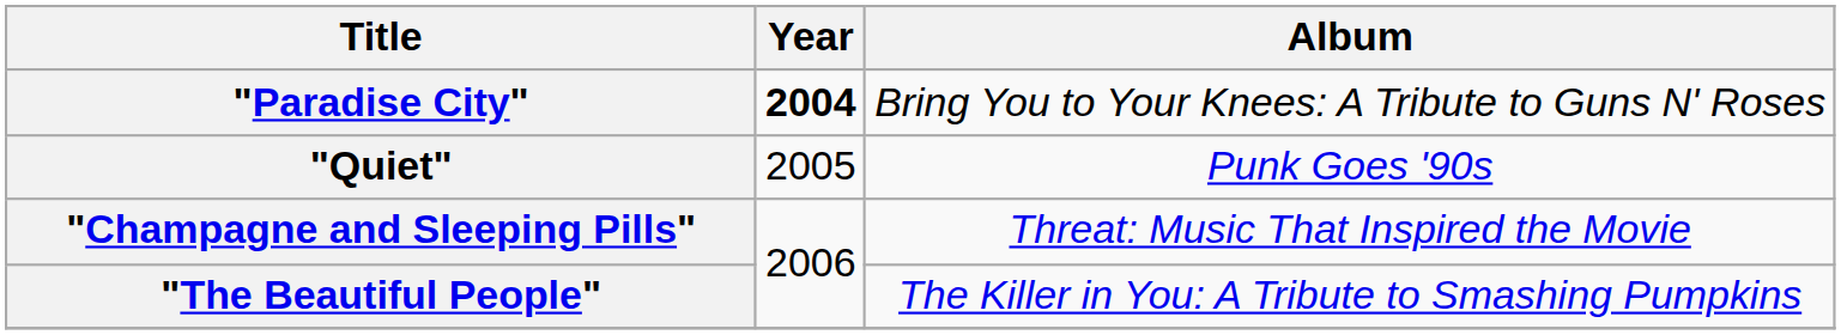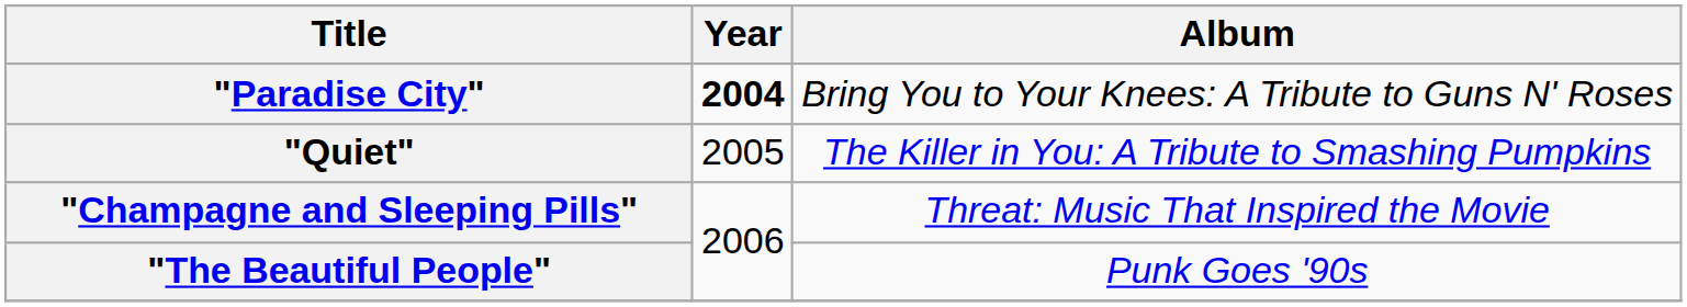"Quiet" | Album: Punk Goes '90s -> The Killer in You: A Tribute to Smashing Pumpkins
"The Beautiful People" | Album: The Killer in You: A Tribute to Smashing Pumpkins -> Punk Goes '90s
